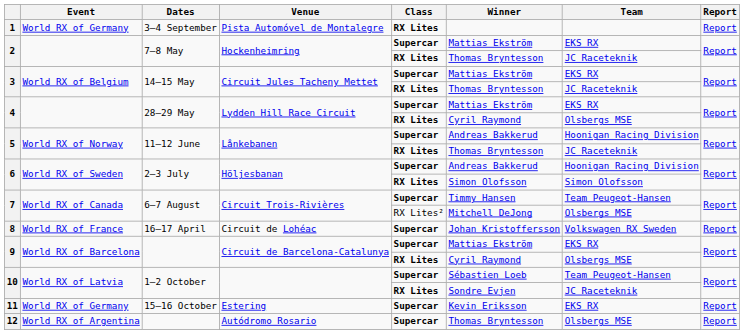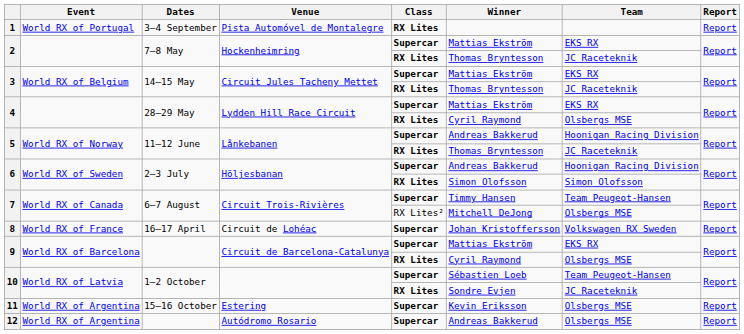1 | Event: World RX of Germany -> World RX of Portugal
11 | Event: World RX of Germany -> World RX of Argentina
11 | Team: EKS RX -> Olsbergs MSE
12 | Winner: Thomas Bryntesson -> Andreas Bakkerud
